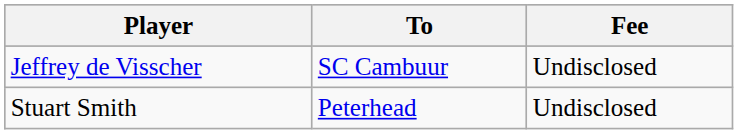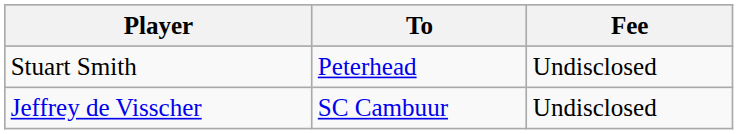rows swapped: Jeffrey de Visscher <-> Stuart Smith
